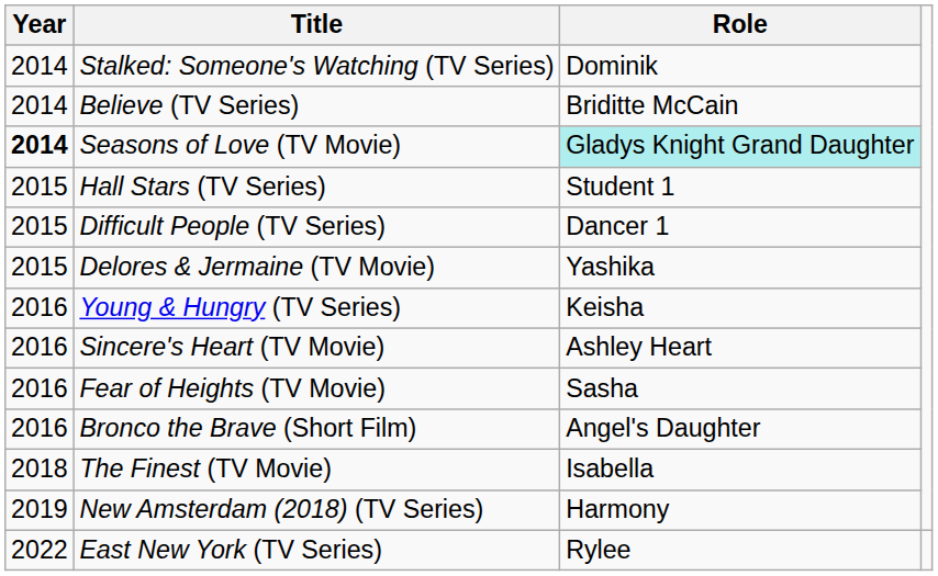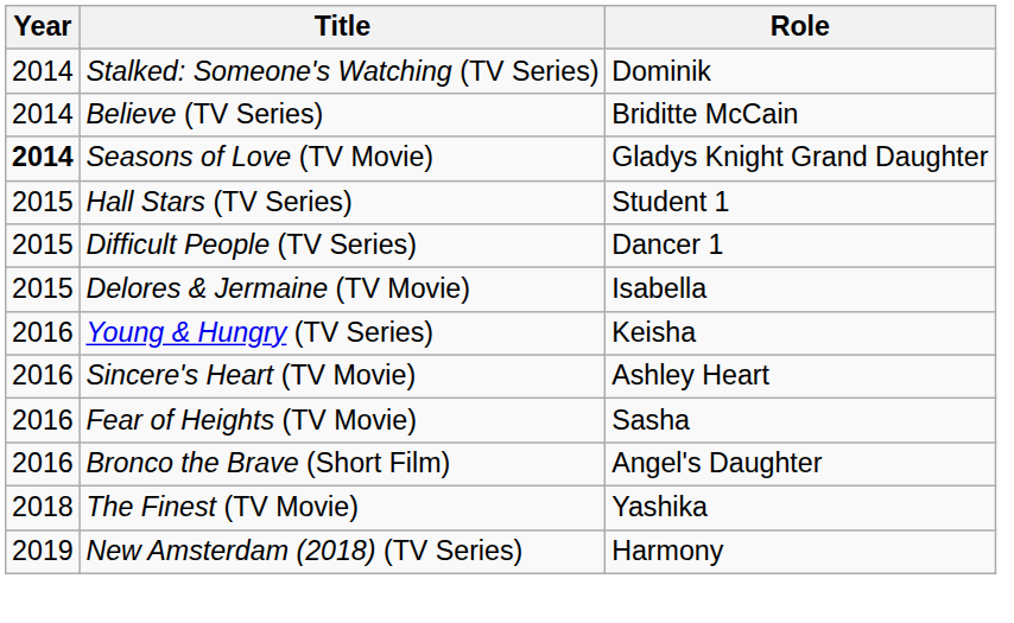Seasons of Love (TV Movie) | Role: paleturquoise background -> no background
Delores & Jermaine (TV Movie) | Role: Yashika -> Isabella
The Finest (TV Movie) | Role: Isabella -> Yashika
- row: 2022 | East New York (TV Series) | Rylee
